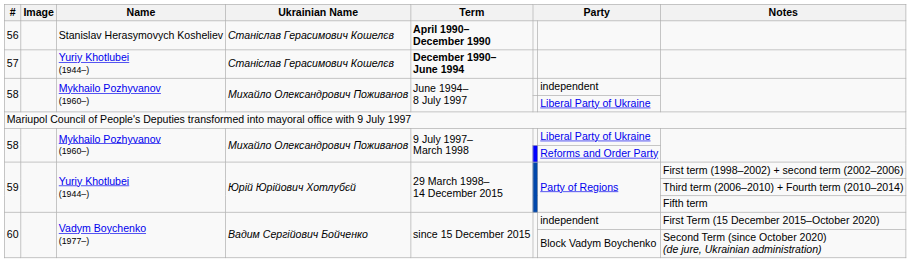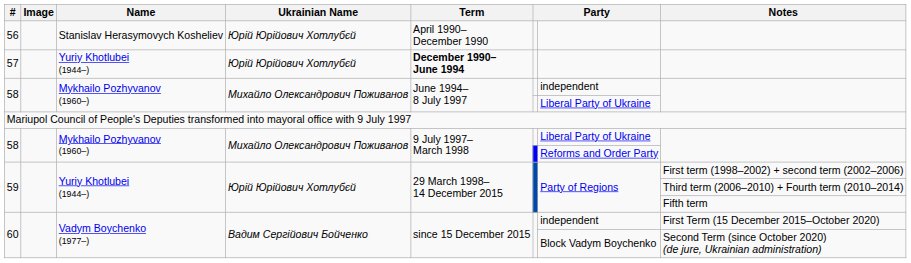56 | Ukrainian Name: Станіслав Герасимович Кошелєв -> Юрій Юрійович Хотлубєй
56 | Term: bold -> normal
57 | Ukrainian Name: Станіслав Герасимович Кошелєв -> Юрій Юрійович Хотлубєй
